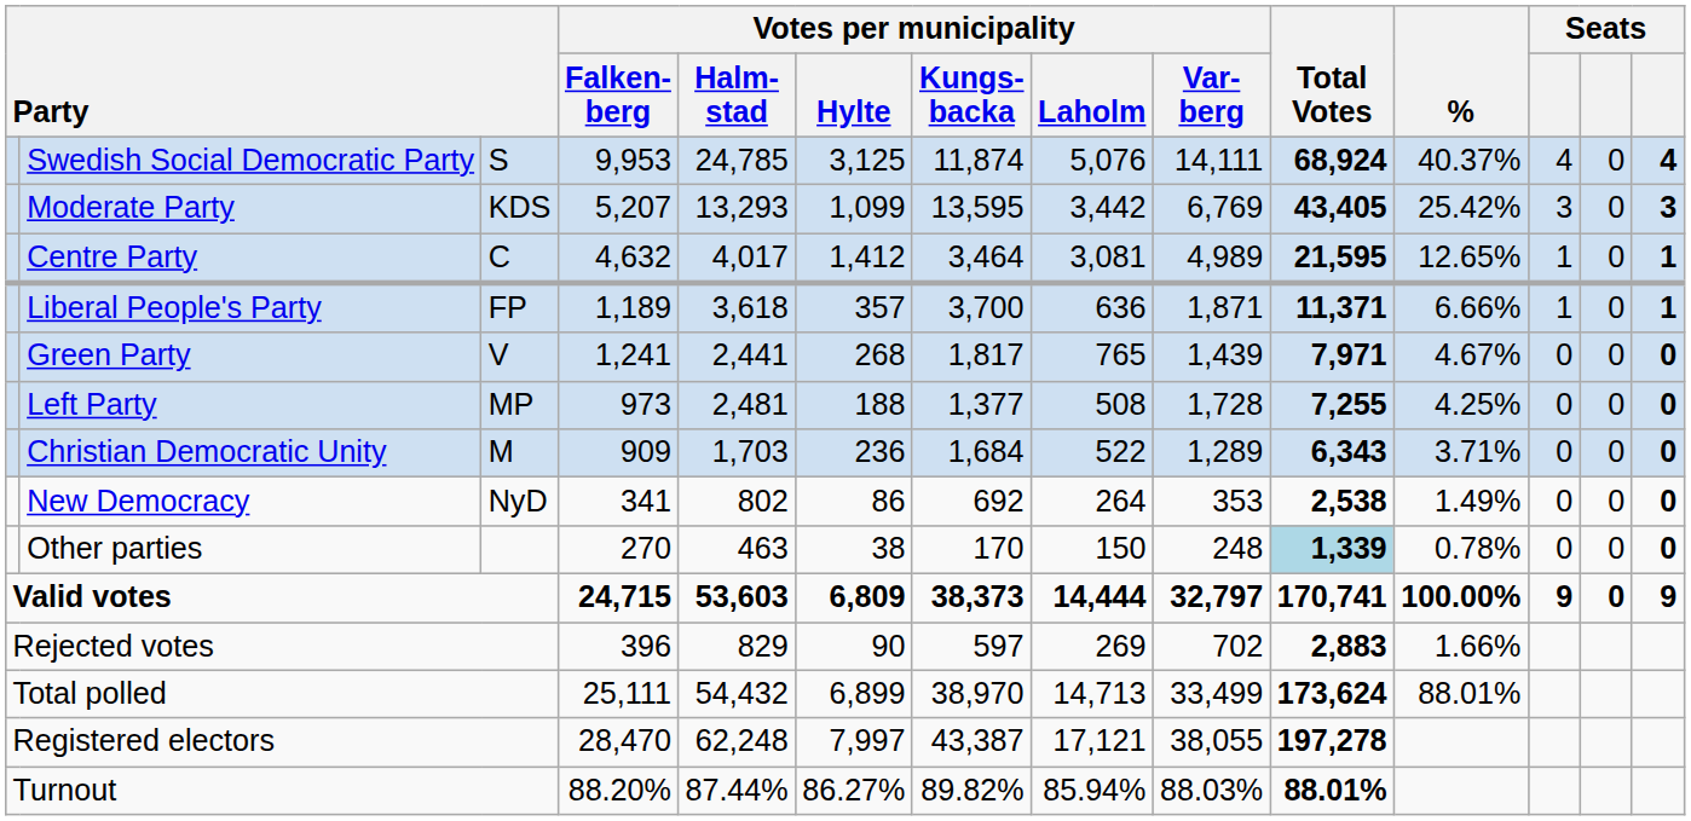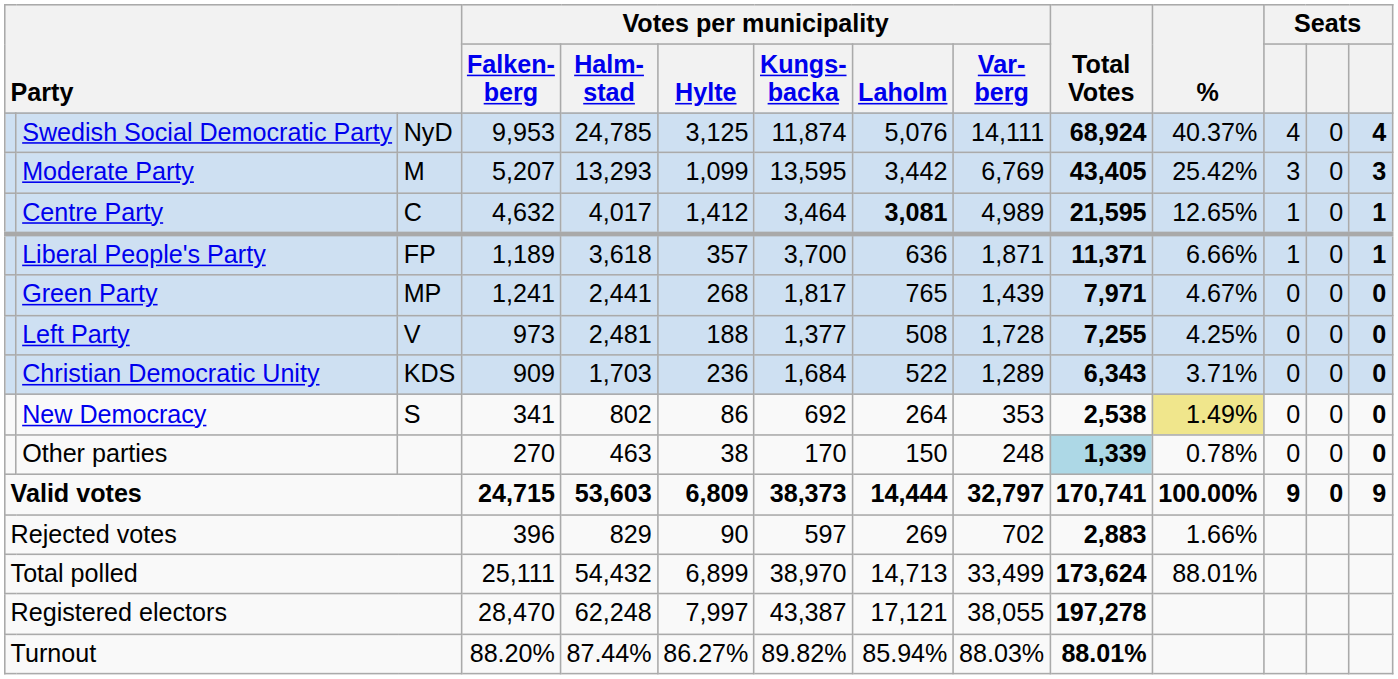Swedish Social Democratic Party | column 3: S -> NyD
Moderate Party | column 3: KDS -> M
Centre Party | Votes per municipality / Laholm: normal -> bold
Green Party | column 3: V -> MP
Left Party | column 3: MP -> V
Christian Democratic Unity | column 3: M -> KDS
New Democracy | column 3: NyD -> S
New Democracy | %: no background -> khaki background
